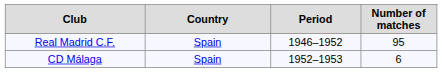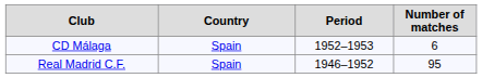rows swapped: Real Madrid C.F. <-> CD Málaga
